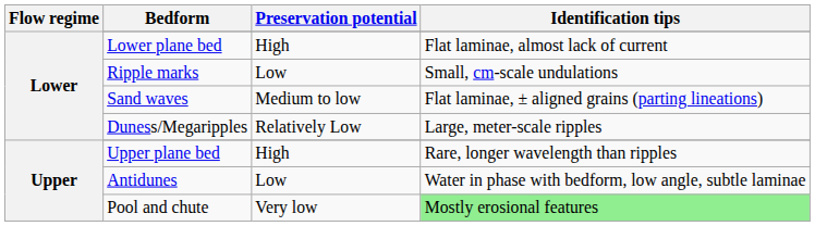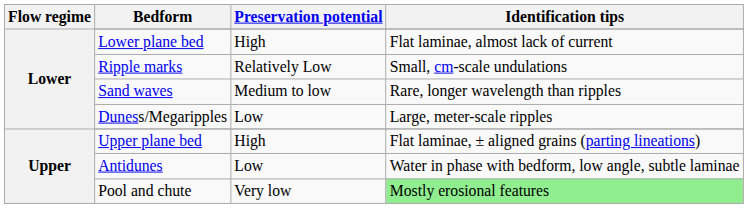Ripple marks | Preservation potential: Low -> Relatively Low
Sand waves | Identification tips: Flat laminae, ± aligned grains (parting lineations) -> Rare, longer wavelength than ripples
Duness/Megaripples | Preservation potential: Relatively Low -> Low
Upper plane bed | Identification tips: Rare, longer wavelength than ripples -> Flat laminae, ± aligned grains (parting lineations)
